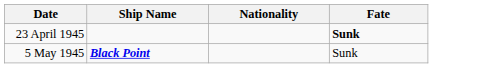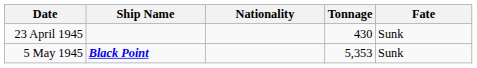+ column: Tonnage | 430 | 5,353
23 April 1945 | Fate: bold -> normal
